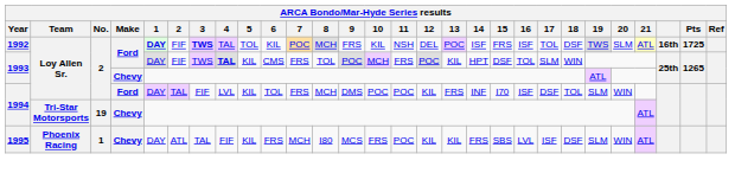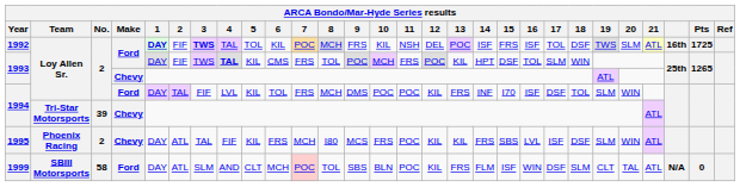1994 / Chevy | No.: 19 -> 39
1995 | No.: 1 -> 2
+ row: 1999 | SBIII Motorsports | 58 | Ford | DAY | ATL | SLM | AND | CLT | MCH | POC | TOL | SBS | BLN | POC | KIL | FRS | FLM | ISF | WIN | DSF | SLM | CLT | TAL | ATL | N/A | 0
